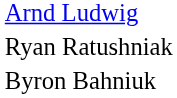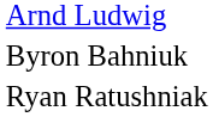rows swapped: Ryan Ratushniak <-> Byron Bahniuk
